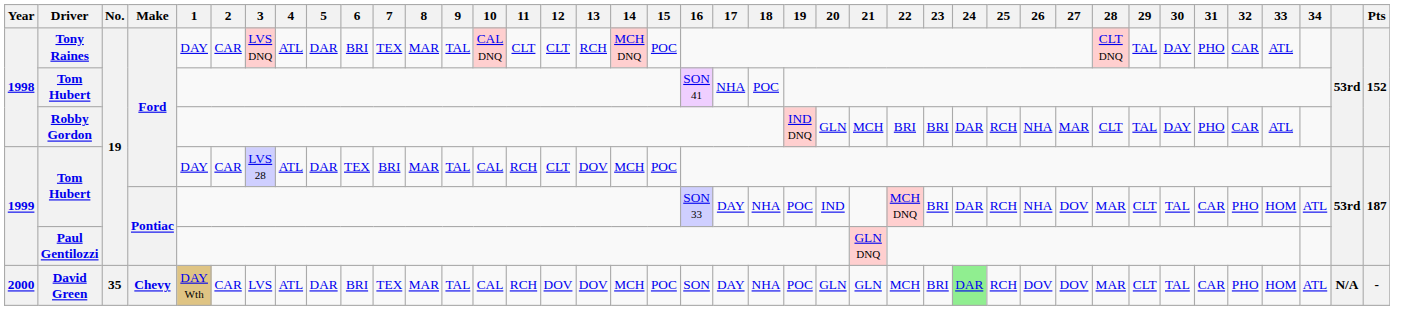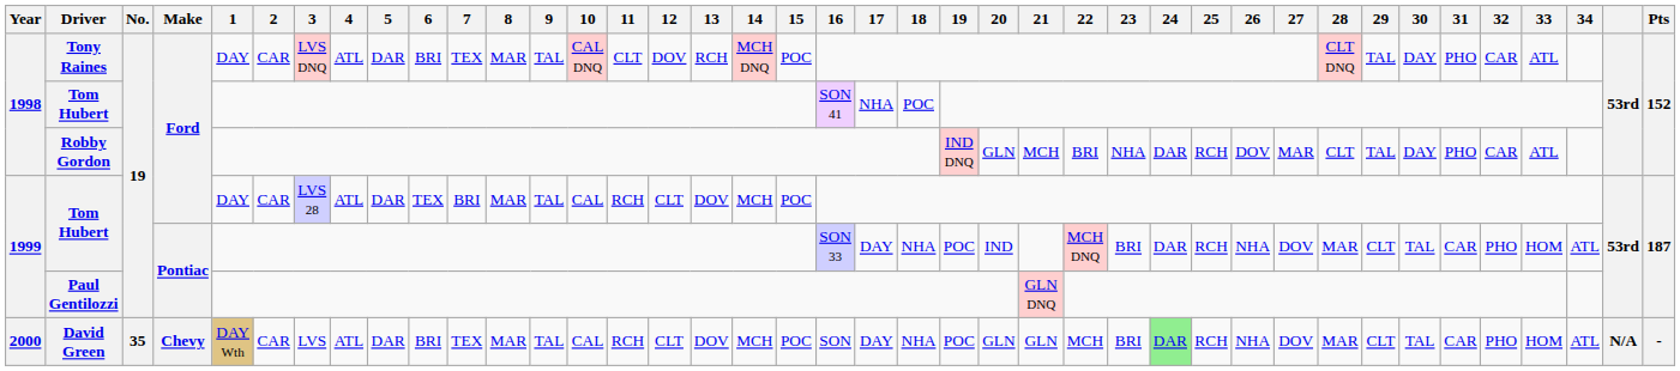Tony Raines | 12: CLT -> DOV
Robby Gordon | 23: BRI -> NHA
Robby Gordon | 26: NHA -> DOV
David Green | 12: DOV -> CLT
David Green | 26: DOV -> NHA
